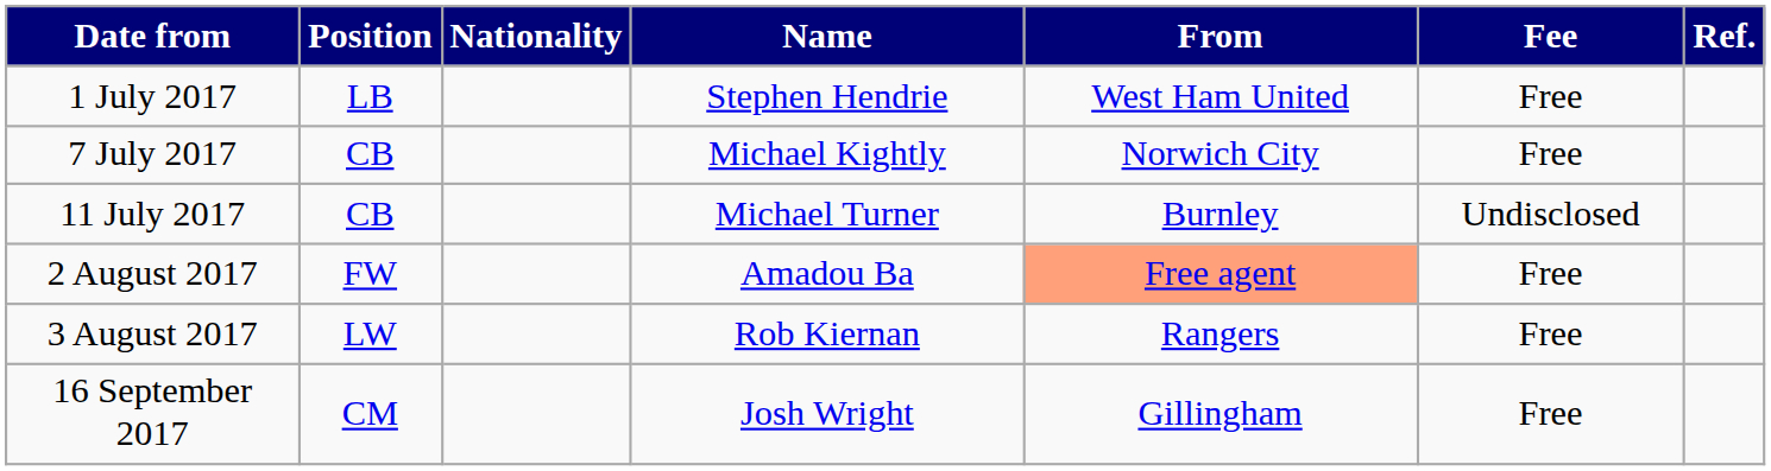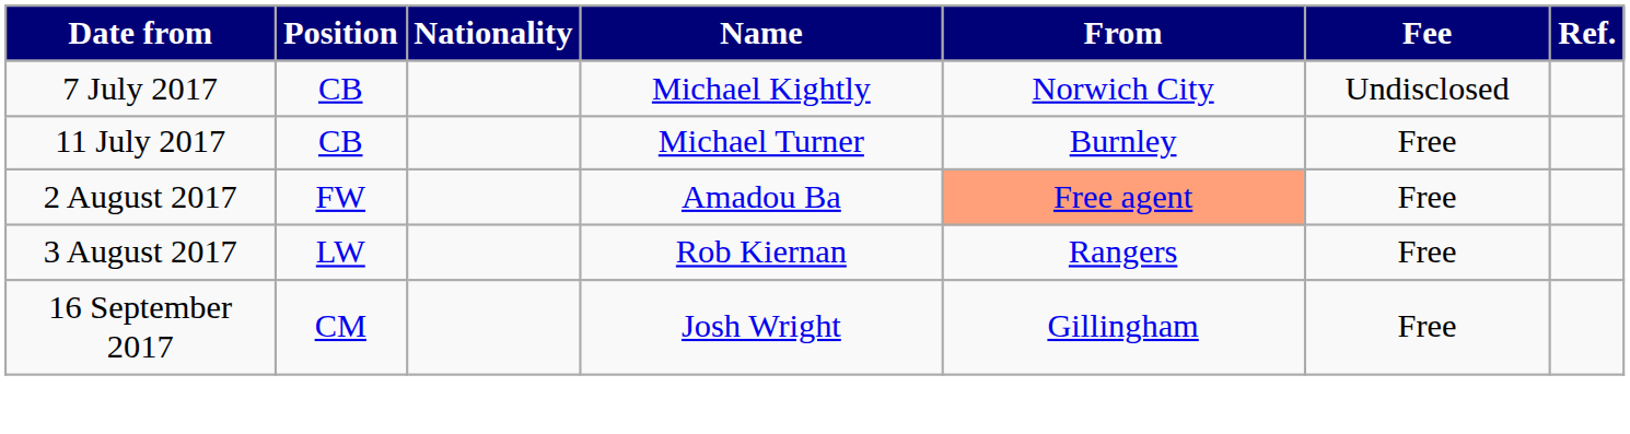- row: 1 July 2017 | LB | Stephen Hendrie | West Ham United | Free
7 July 2017 | Fee: Free -> Undisclosed
11 July 2017 | Fee: Undisclosed -> Free
